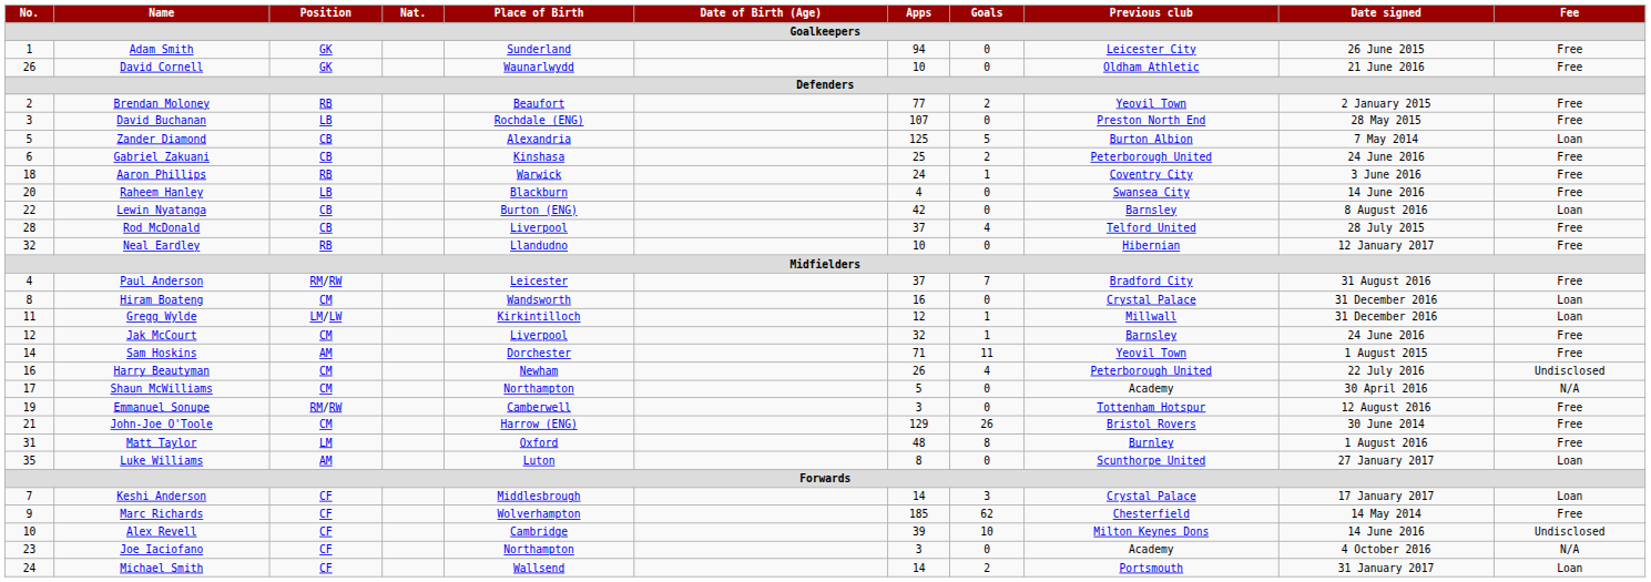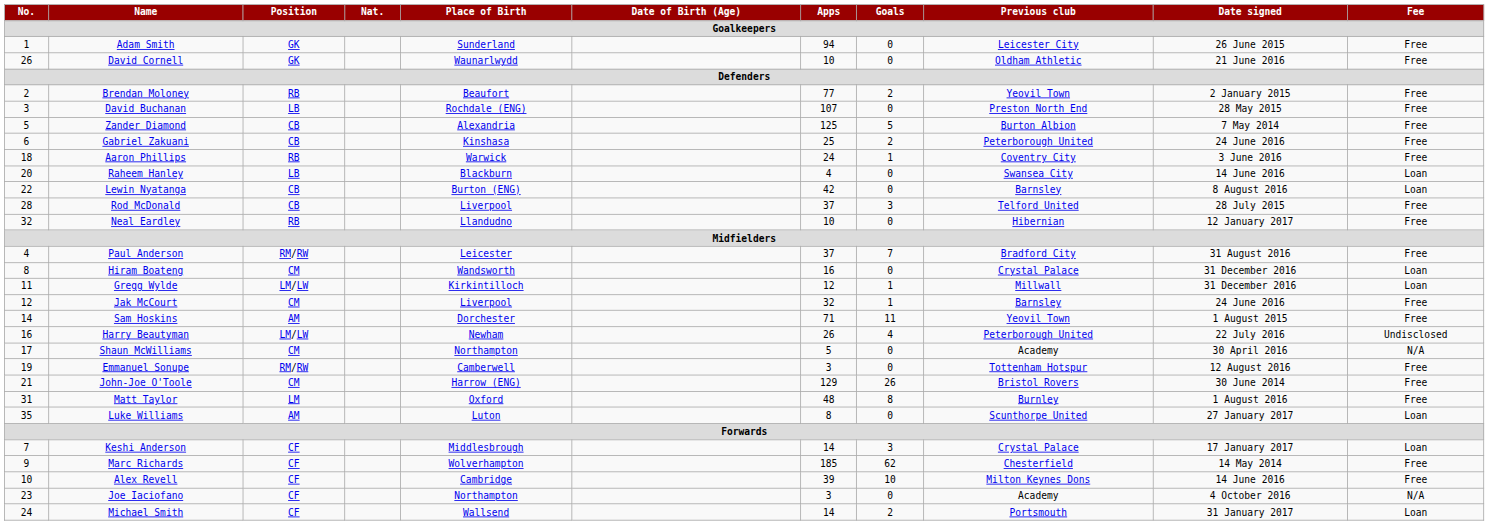Zander Diamond | Fee: Loan -> Free
Raheem Hanley | Fee: Free -> Loan
Rod McDonald | Goals: 4 -> 3
Harry Beautyman | Position: CM -> LM/LW
Alex Revell | Fee: Undisclosed -> Free
